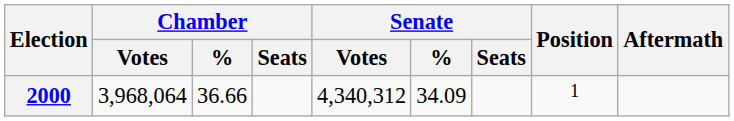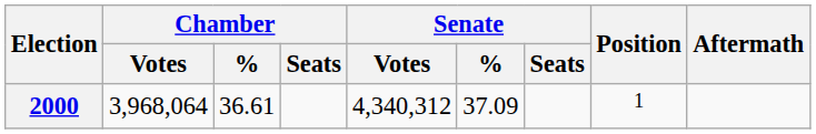2000 | Chamber / %: 36.66 -> 36.61
2000 | Senate / %: 34.09 -> 37.09
